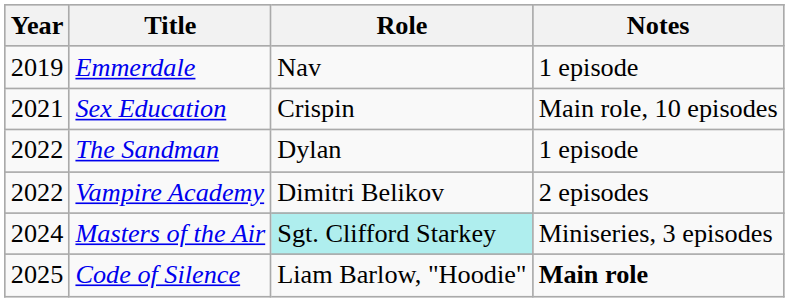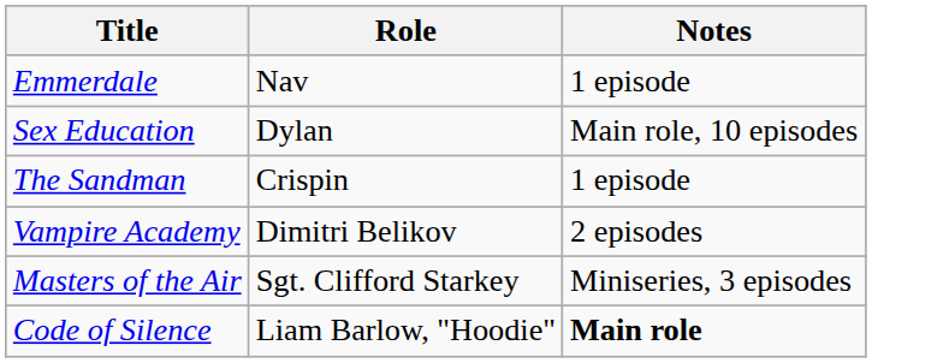- column: Year | 2019 | 2021 | 2022 | 2022 | 2024 | 2025
Sex Education | Role: Crispin -> Dylan
The Sandman | Role: Dylan -> Crispin
Masters of the Air | Role: paleturquoise background -> no background
